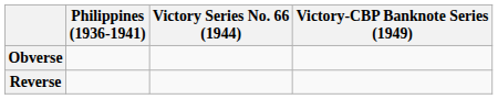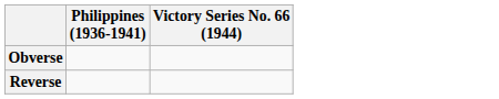- column: Victory-CBP Banknote Series (1949)
